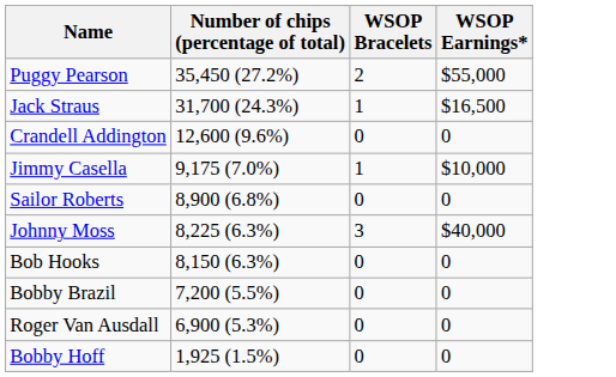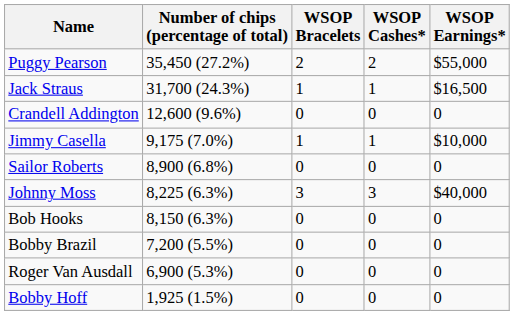+ column: WSOP Cashes* | 2 | 1 | 0 | 1 | 0 | 3 | 0 | 0 | 0 | 0
